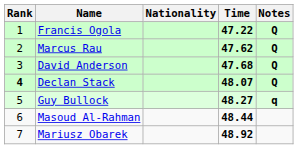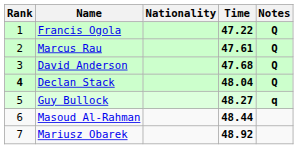Marcus Rau | Time: 47.62 -> 47.61
Declan Stack | Time: 48.07 -> 48.04
